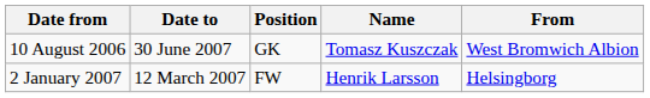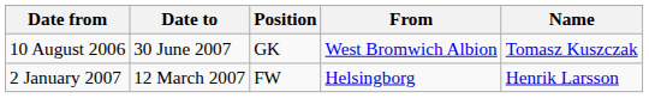columns swapped: Name <-> From
